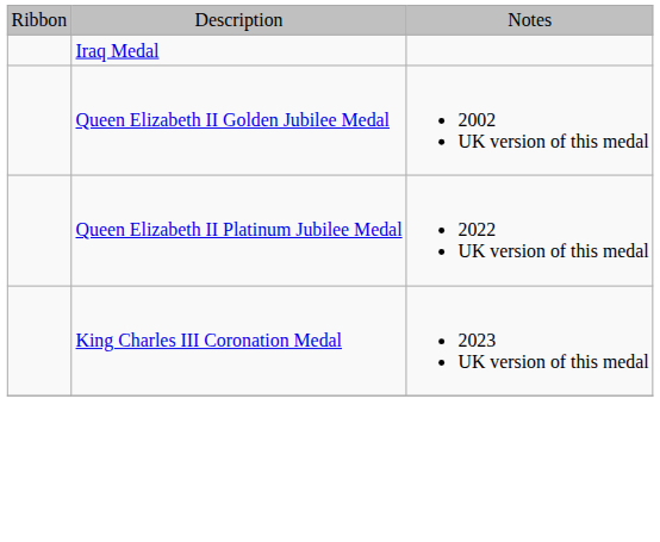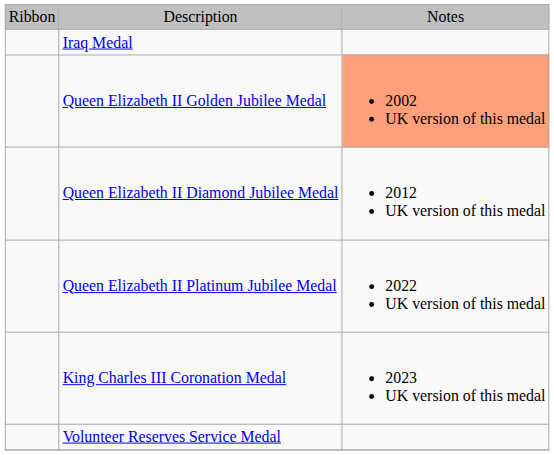Queen Elizabeth II Golden Jubilee Medal | column 3: no background -> lightsalmon background
+ row: Queen Elizabeth II Diamond Jubilee Medal | 2012 UK version of this medal
+ row: Volunteer Reserves Service Medal
